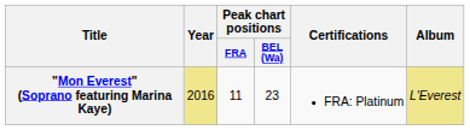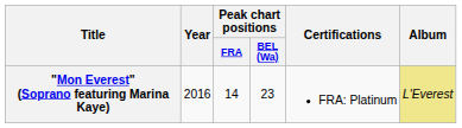"Mon Everest" (Soprano featuring Marina Kaye) | Year: khaki background -> no background
"Mon Everest" (Soprano featuring Marina Kaye) | Peak chart positions / FRA: 11 -> 14
